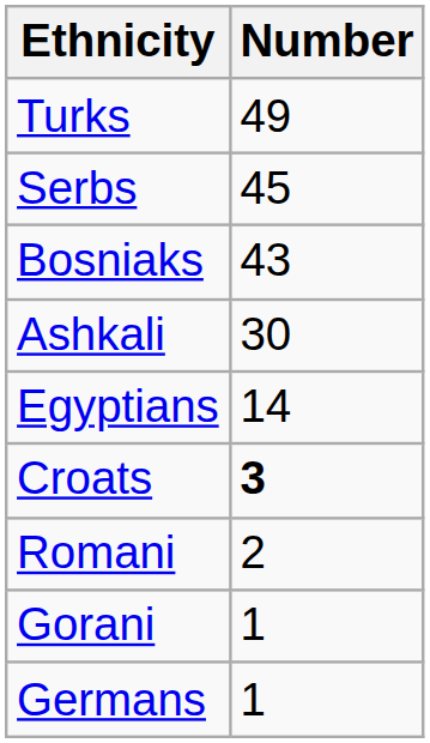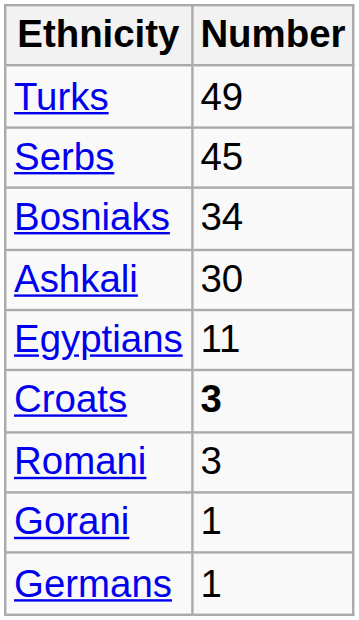Bosniaks | Number: 43 -> 34
Egyptians | Number: 14 -> 11
Romani | Number: 2 -> 3
